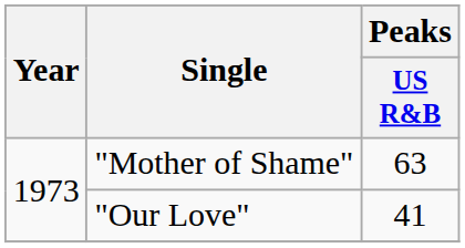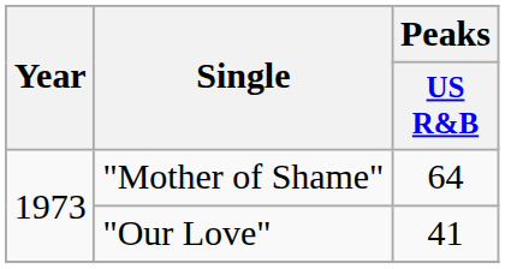"Mother of Shame" | Peaks / US R&B: 63 -> 64
